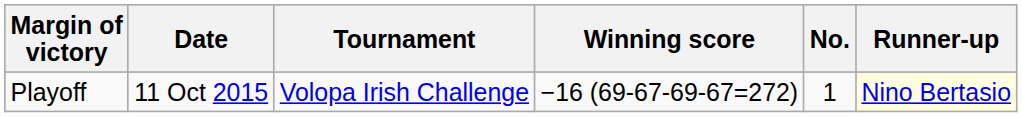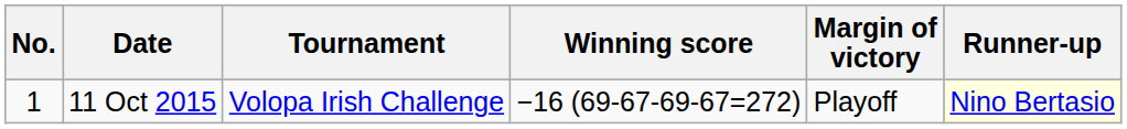columns swapped: No. <-> Margin of victory
